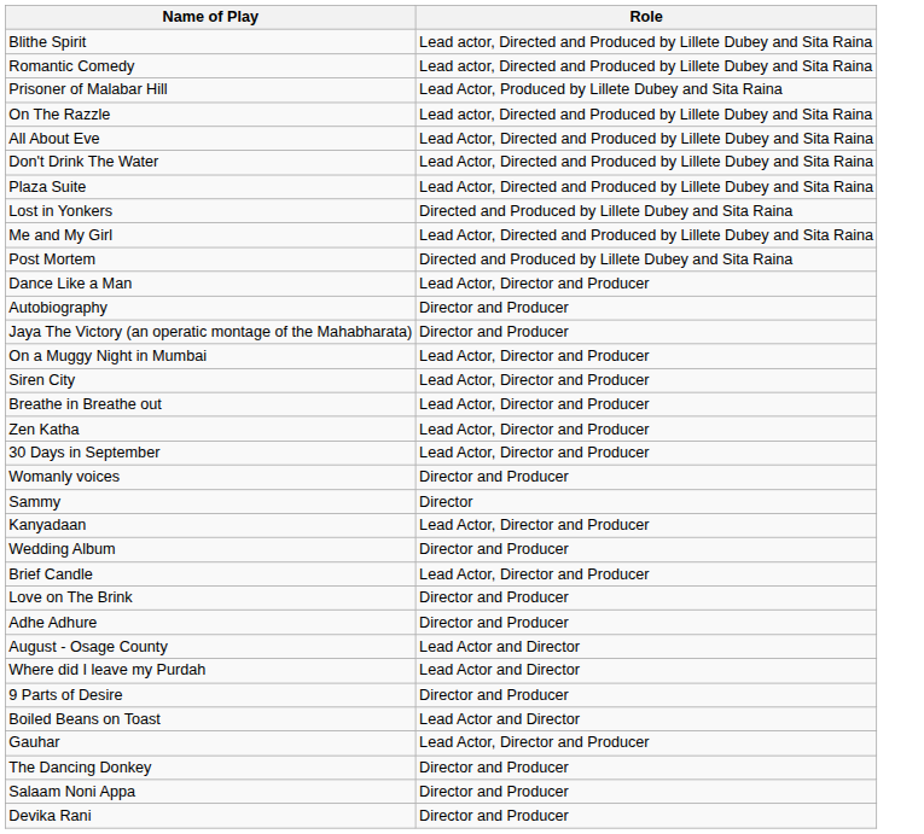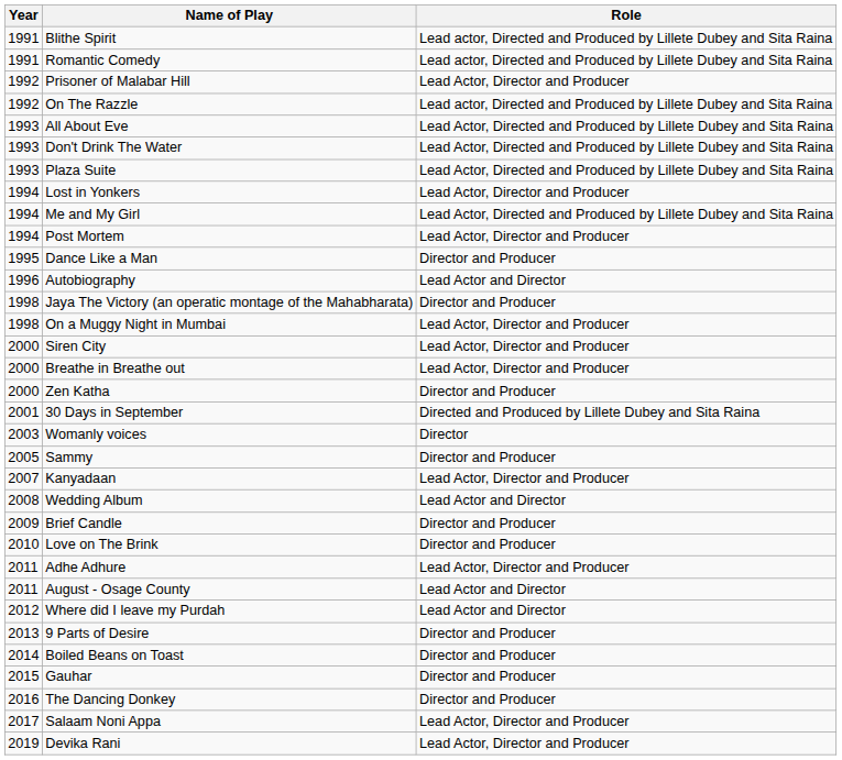+ column: Year | 1991 | 1991 | 1992 | 1992 | 1993 | 1993 | 1993 | 1994 | 1994 | 1994 | 1995 | 1996 | 1998 | 1998 | 2000 | 2000 | 2000 | 2001 | 2003 | 2005 | 2007 | 2008 | 2009 | 2010 | 2011 | 2011 | 2012 | 2013 | 2014 | 2015 | 2016 | 2017 | 2019
Prisoner of Malabar Hill | Role: Lead Actor, Produced by Lillete Dubey and Sita Raina -> Lead Actor, Director and Producer
Lost in Yonkers | Role: Directed and Produced by Lillete Dubey and Sita Raina -> Lead Actor, Director and Producer
Post Mortem | Role: Directed and Produced by Lillete Dubey and Sita Raina -> Lead Actor, Director and Producer
Dance Like a Man | Role: Lead Actor, Director and Producer -> Director and Producer
Autobiography | Role: Director and Producer -> Lead Actor and Director
Zen Katha | Role: Lead Actor, Director and Producer -> Director and Producer
30 Days in September | Role: Lead Actor, Director and Producer -> Directed and Produced by Lillete Dubey and Sita Raina
Womanly voices | Role: Director and Producer -> Director
Sammy | Role: Director -> Director and Producer
Wedding Album | Role: Director and Producer -> Lead Actor and Director
Brief Candle | Role: Lead Actor, Director and Producer -> Director and Producer
Adhe Adhure | Role: Director and Producer -> Lead Actor, Director and Producer
Boiled Beans on Toast | Role: Lead Actor and Director -> Director and Producer
Gauhar | Role: Lead Actor, Director and Producer -> Director and Producer
Salaam Noni Appa | Role: Director and Producer -> Lead Actor, Director and Producer
Devika Rani | Role: Director and Producer -> Lead Actor, Director and Producer
